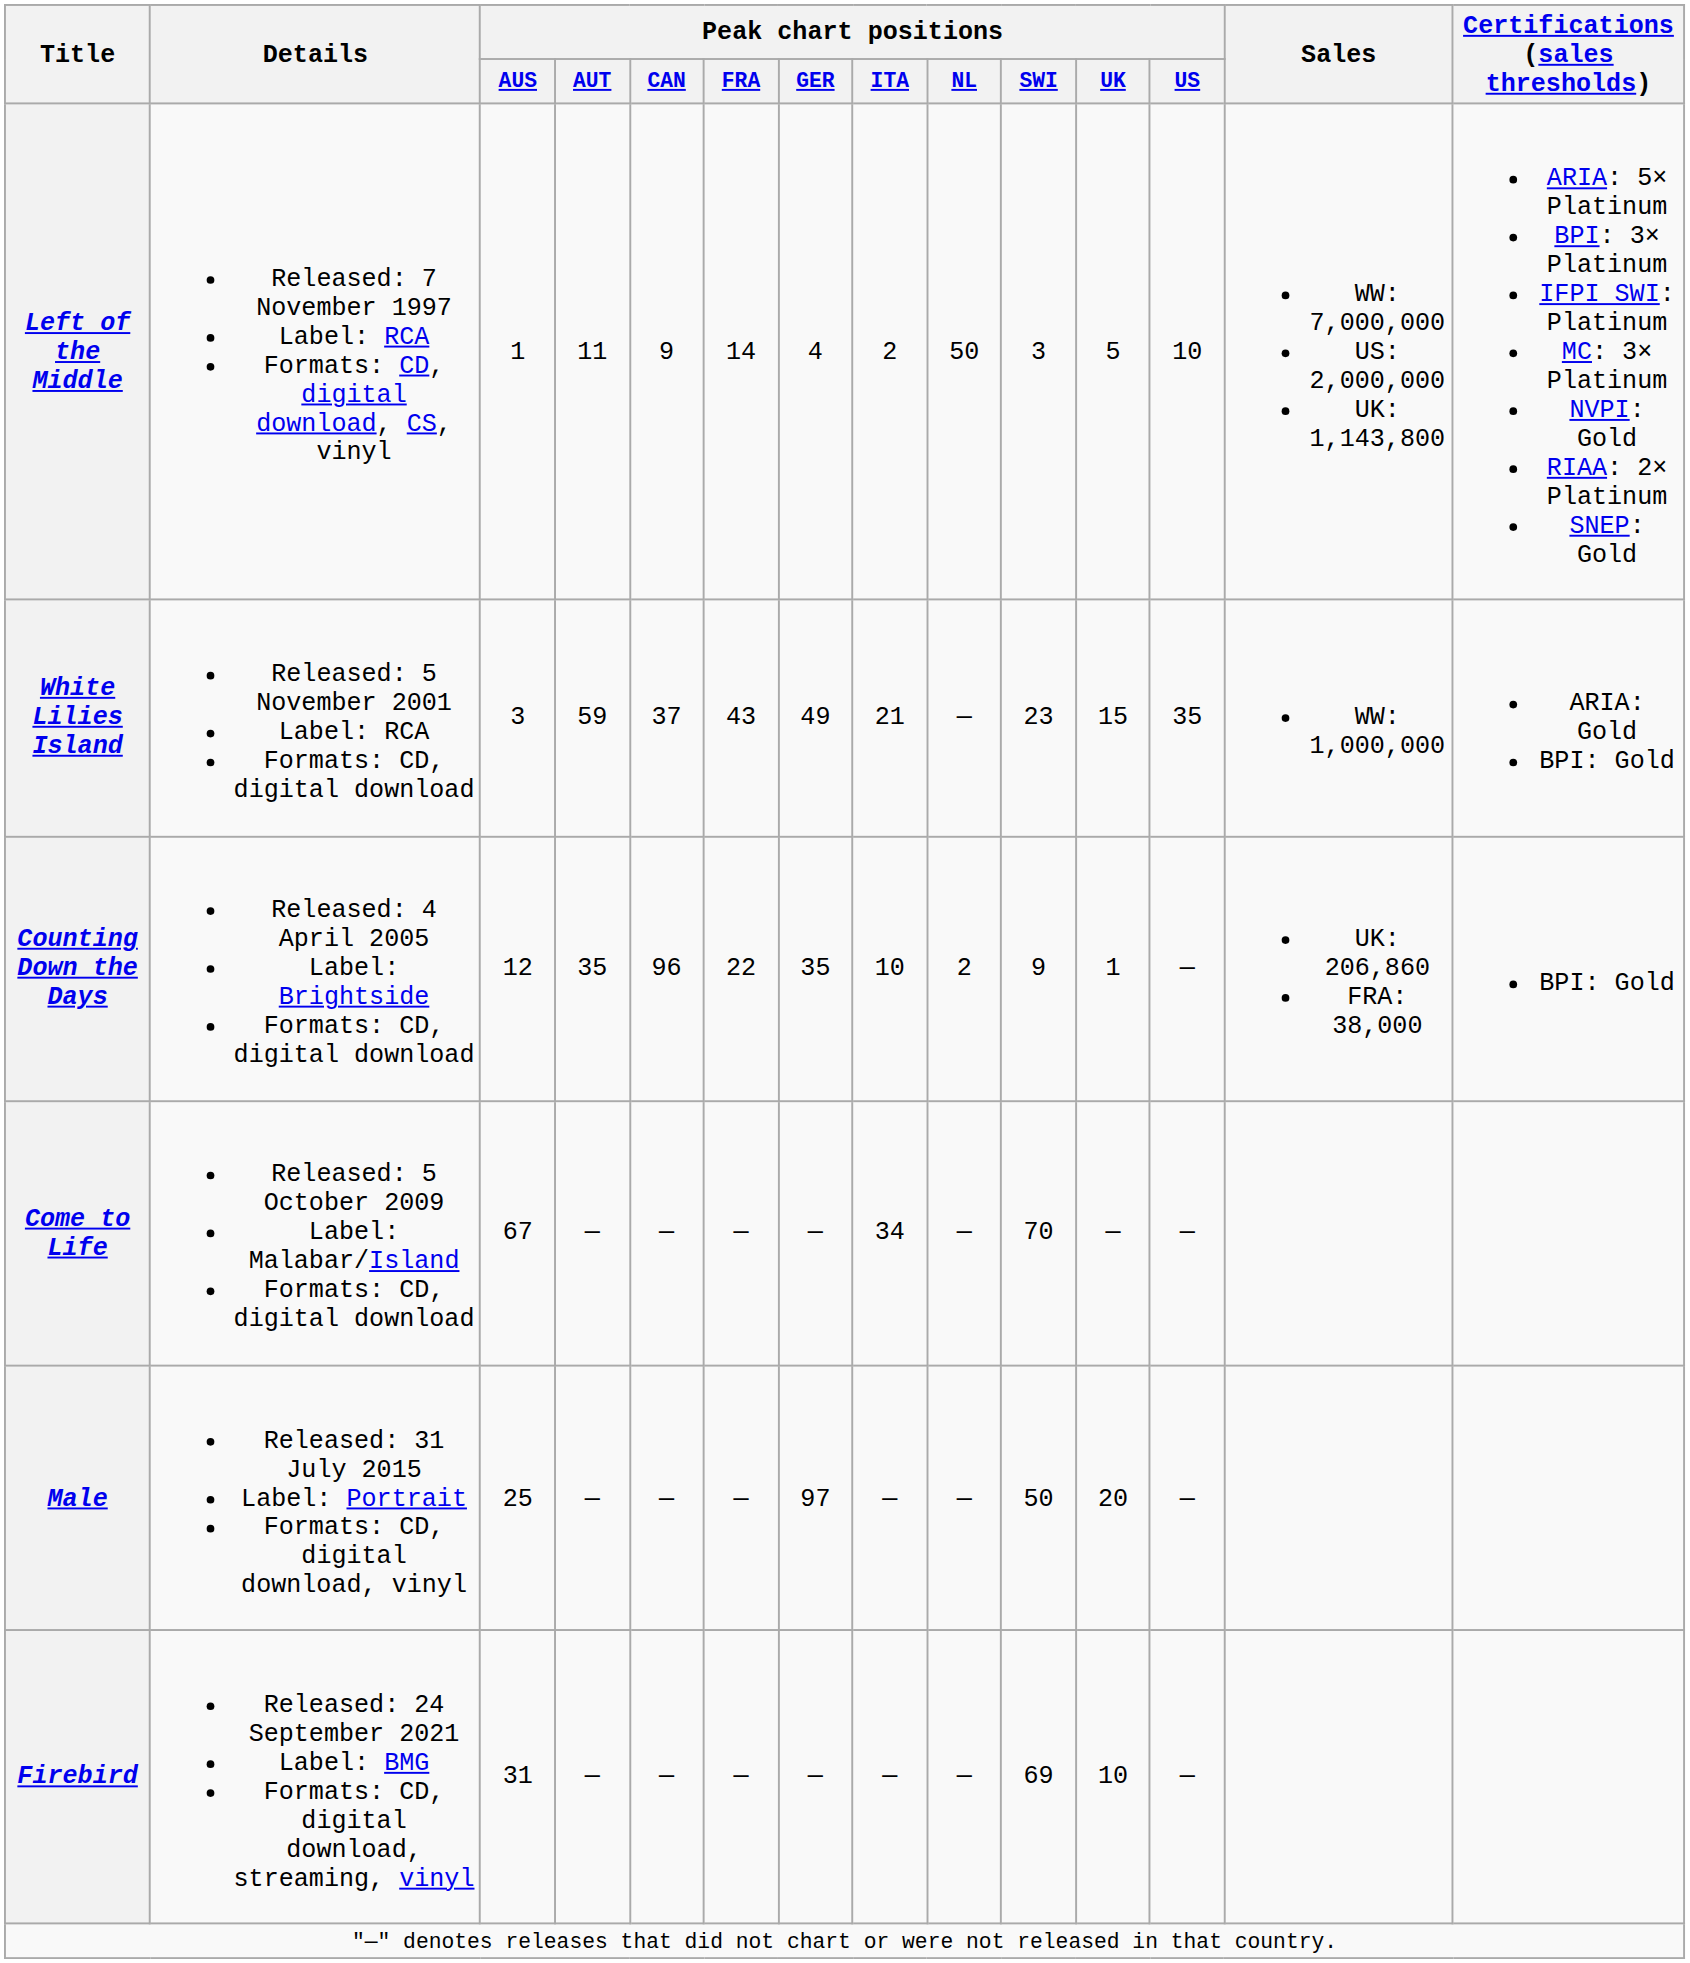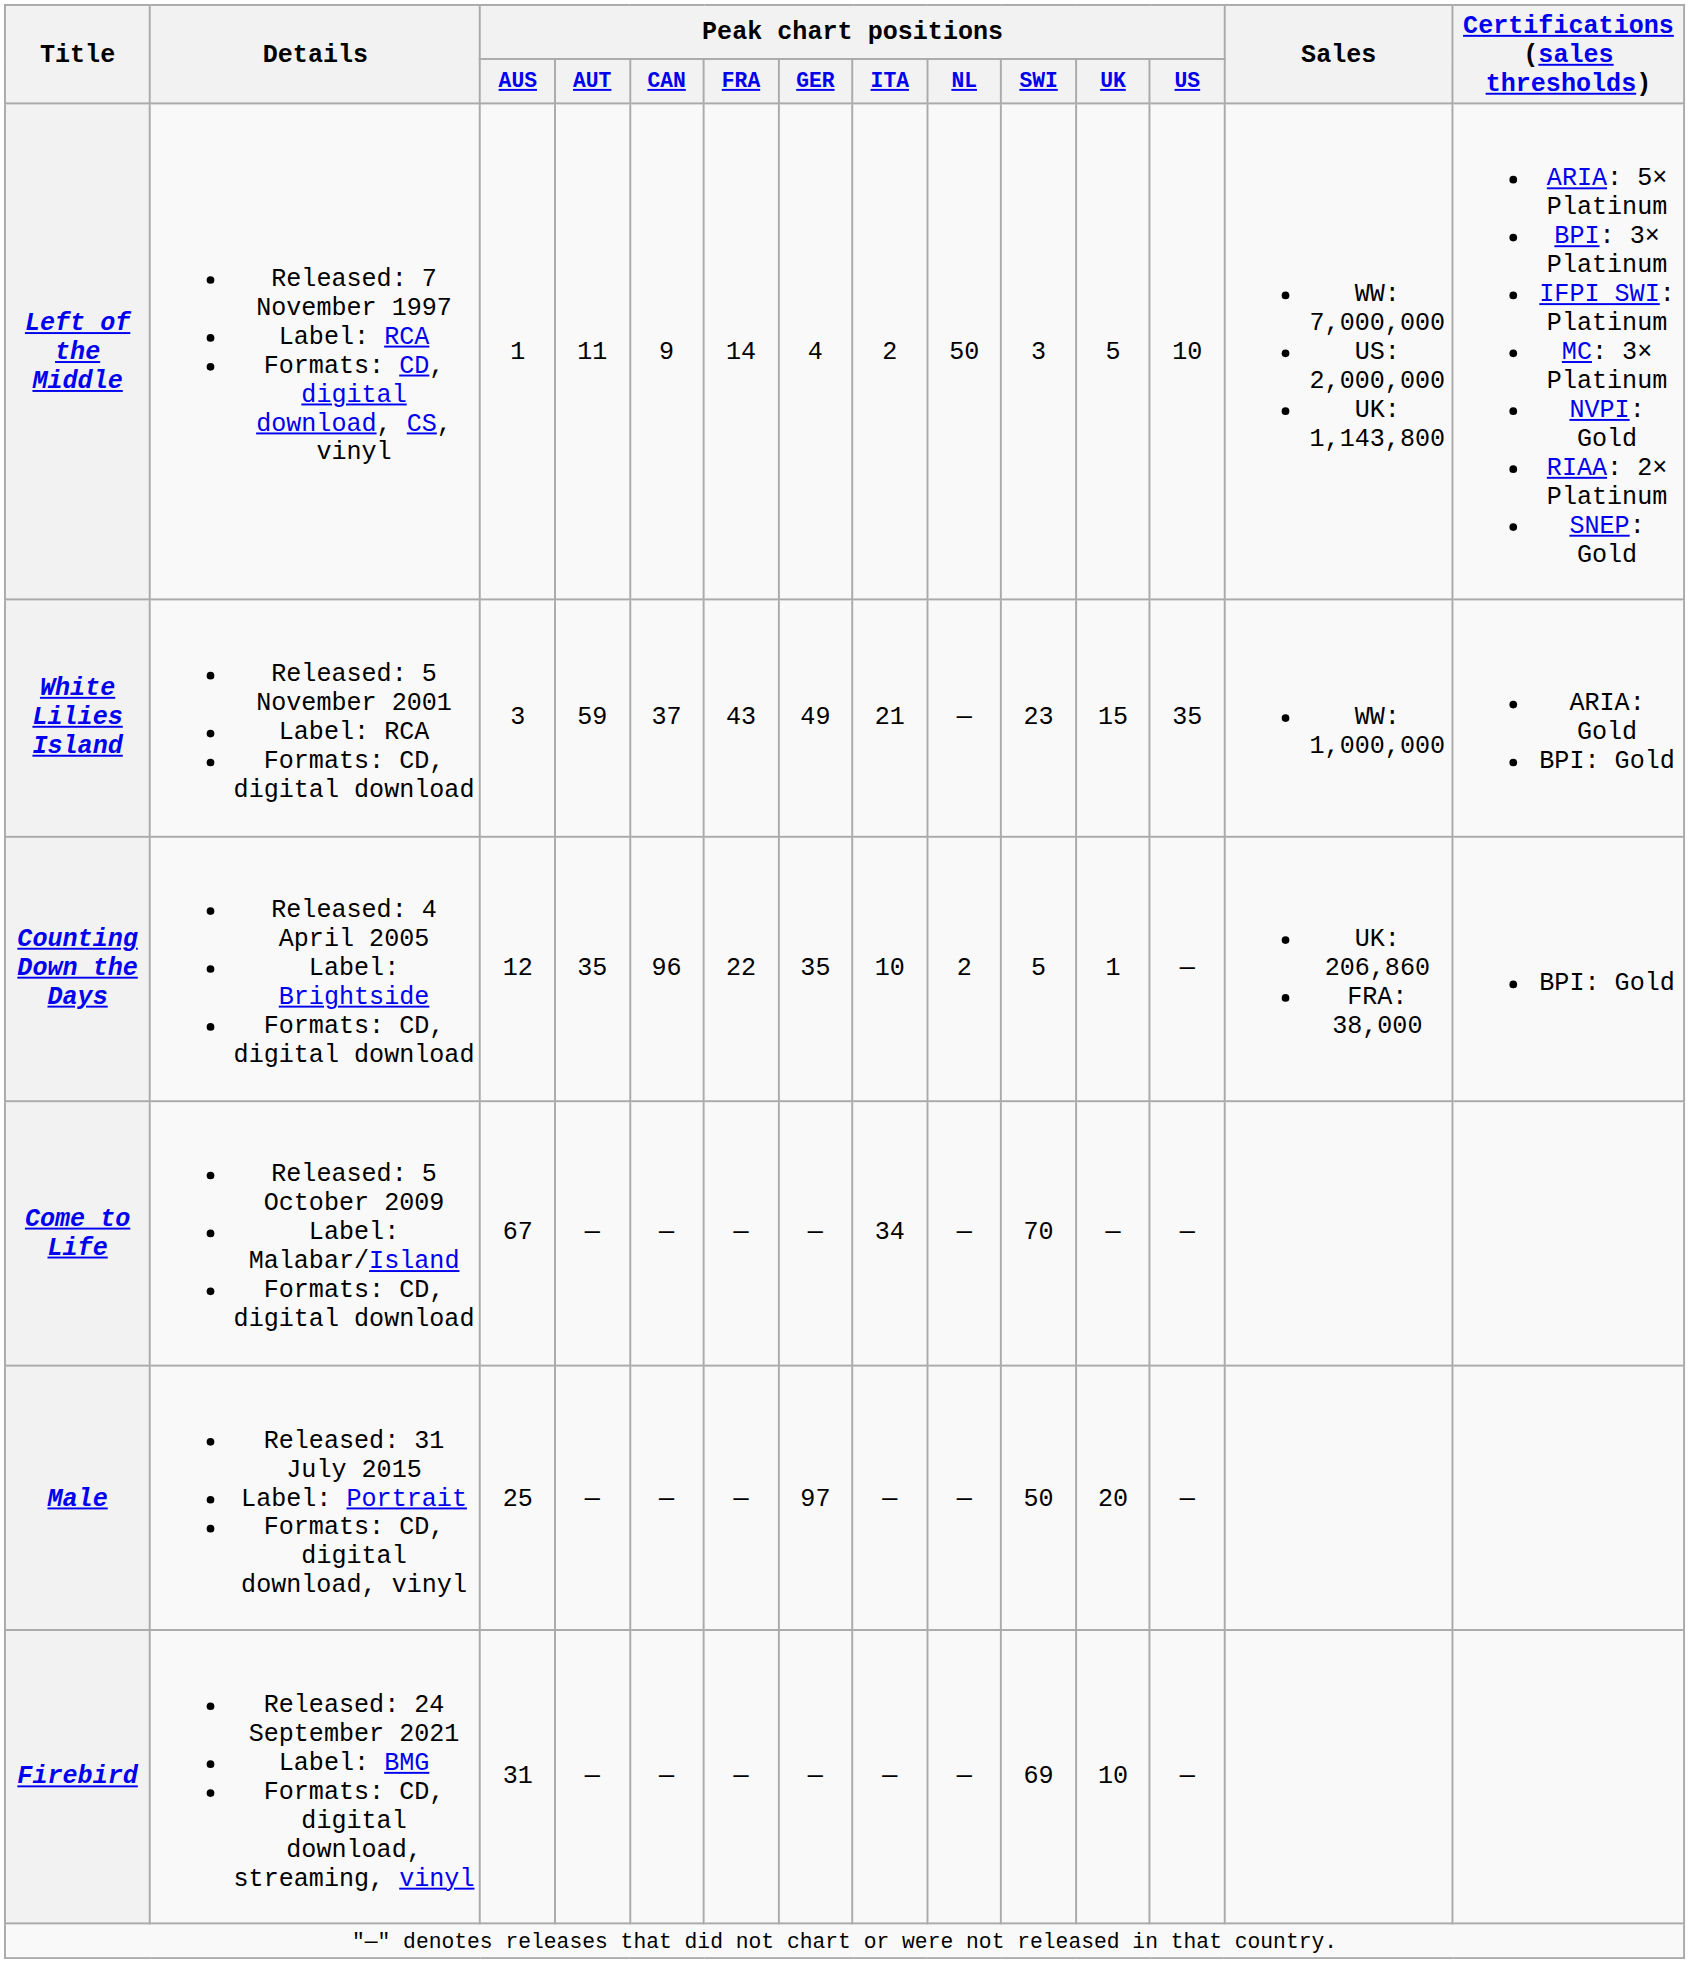Counting Down the Days | Peak chart positions / SWI: 9 -> 5
